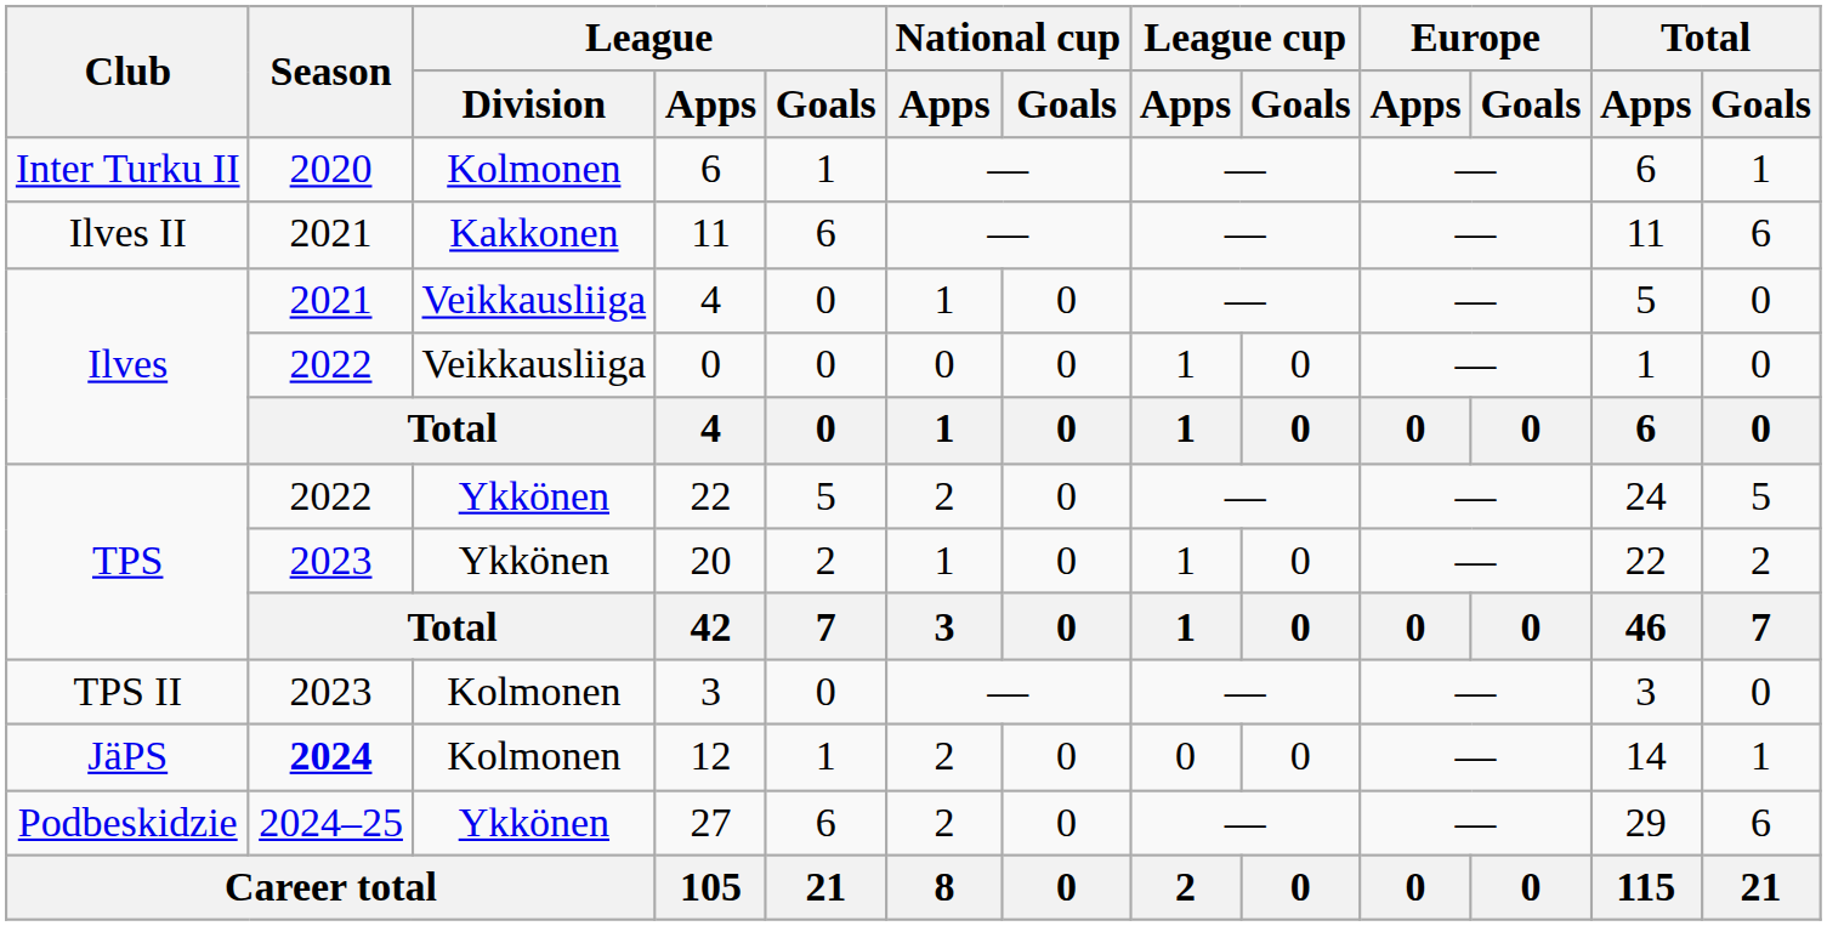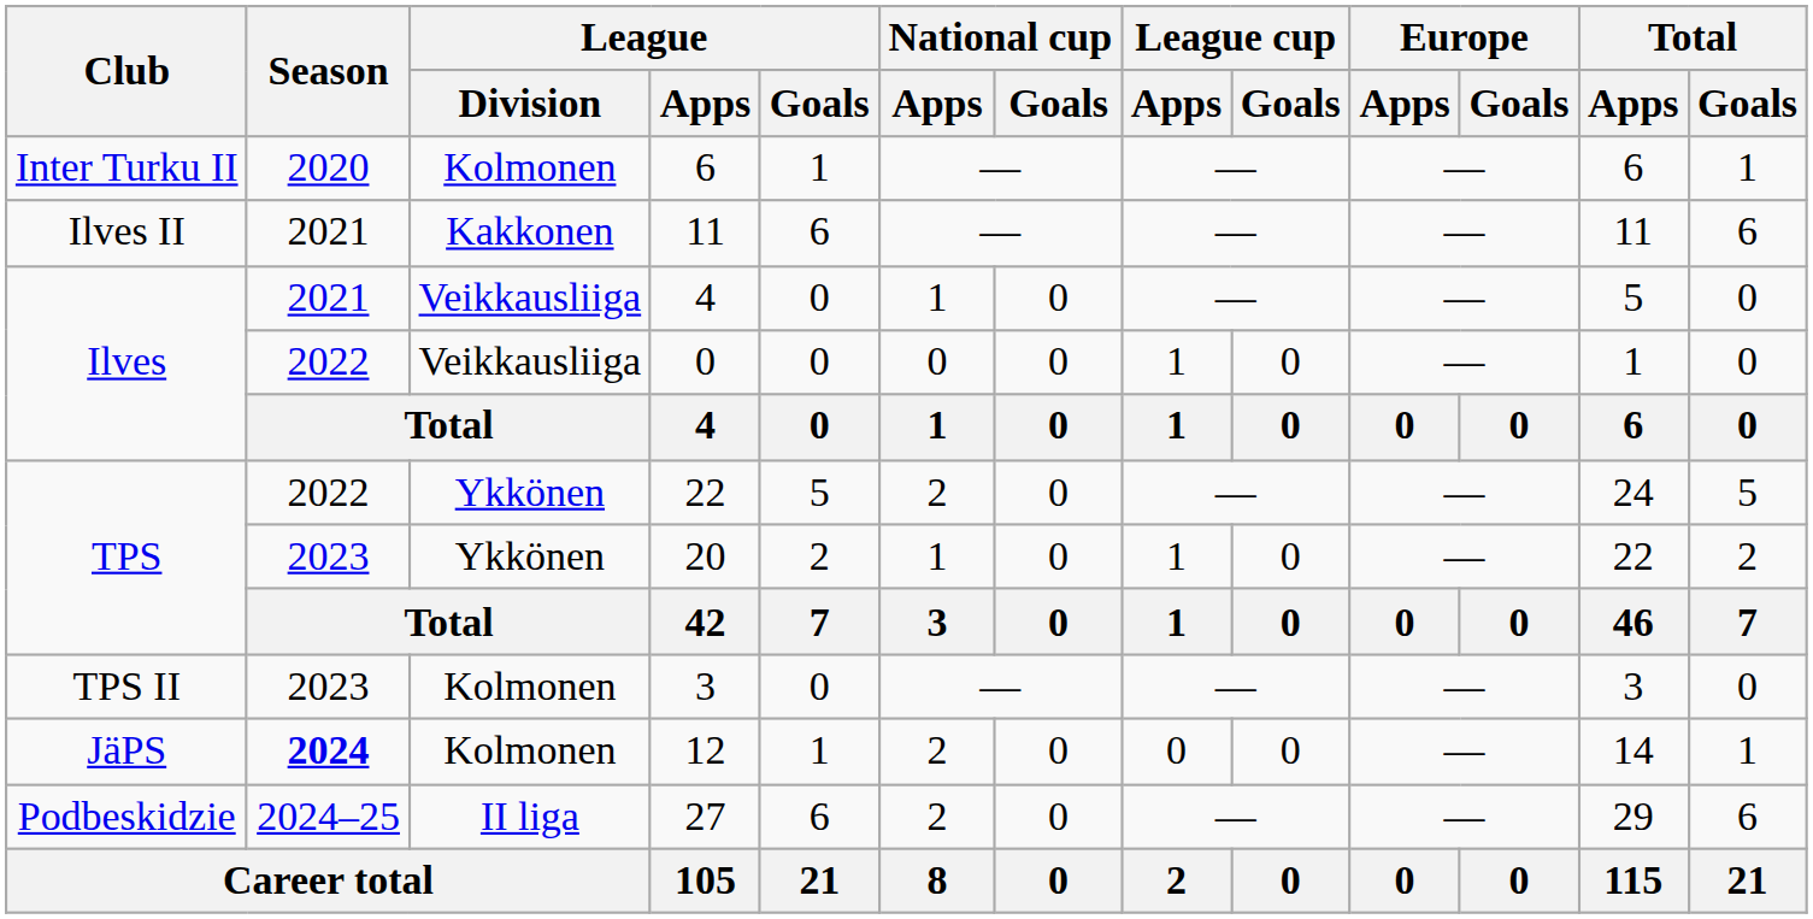27 | League / Division: Ykkönen -> II liga
